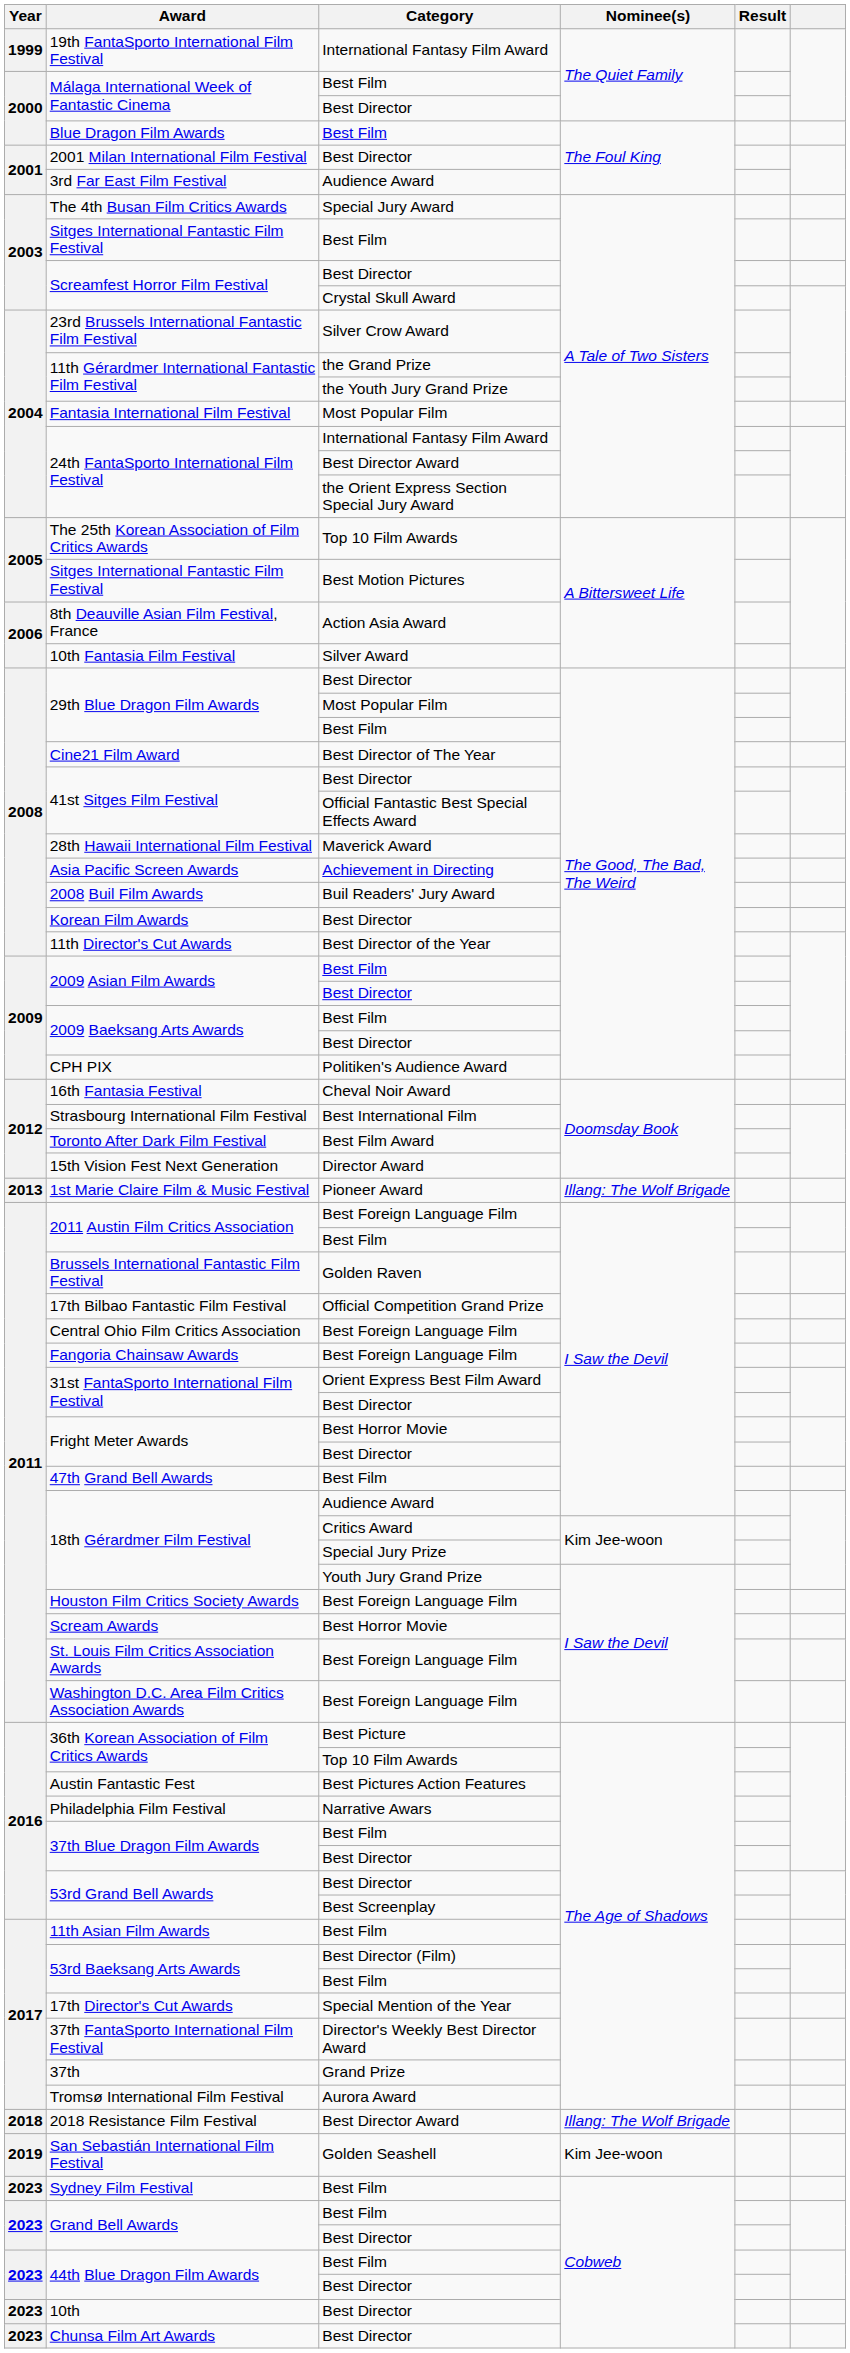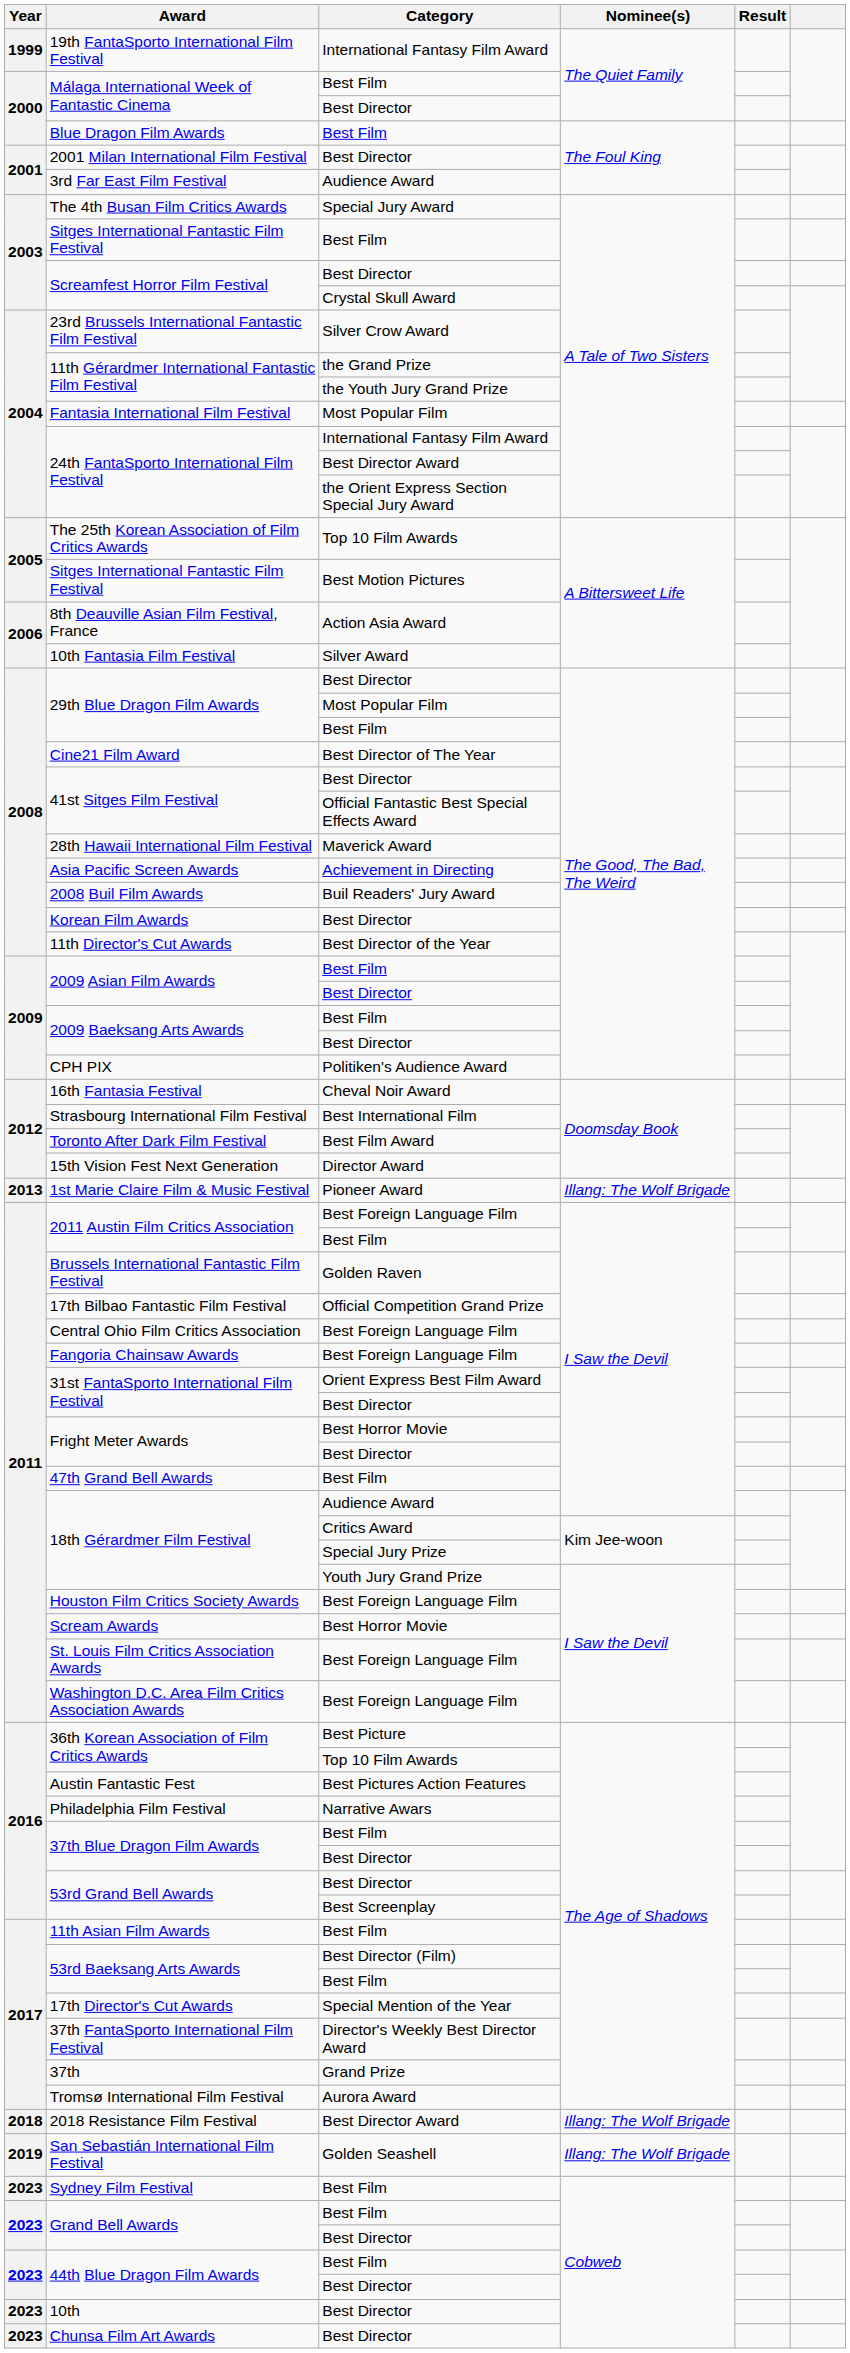San Sebastián International Film Festival | Nominee(s): Kim Jee-woon -> Illang: The Wolf Brigade
